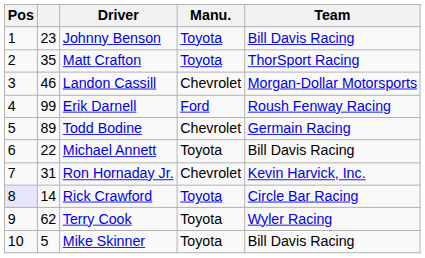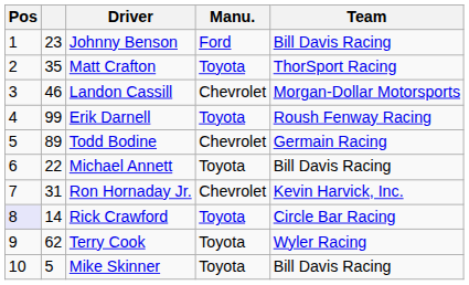Johnny Benson | Manu.: Toyota -> Ford
Erik Darnell | Manu.: Ford -> Toyota
